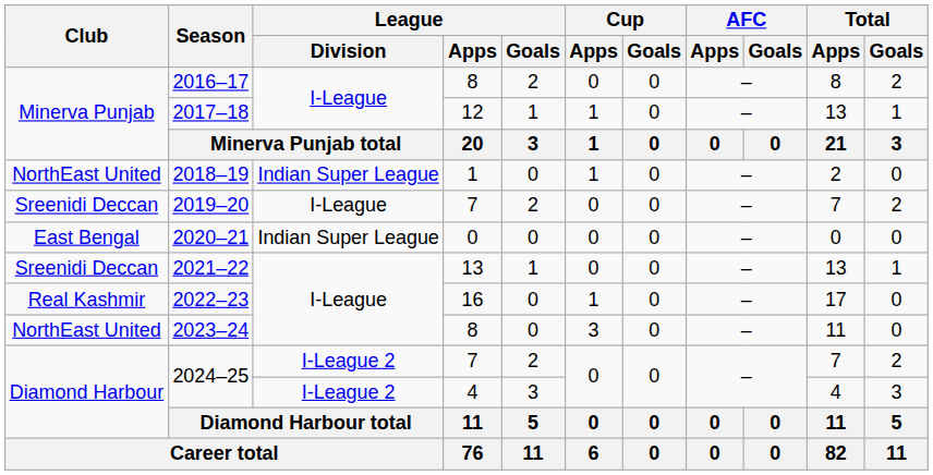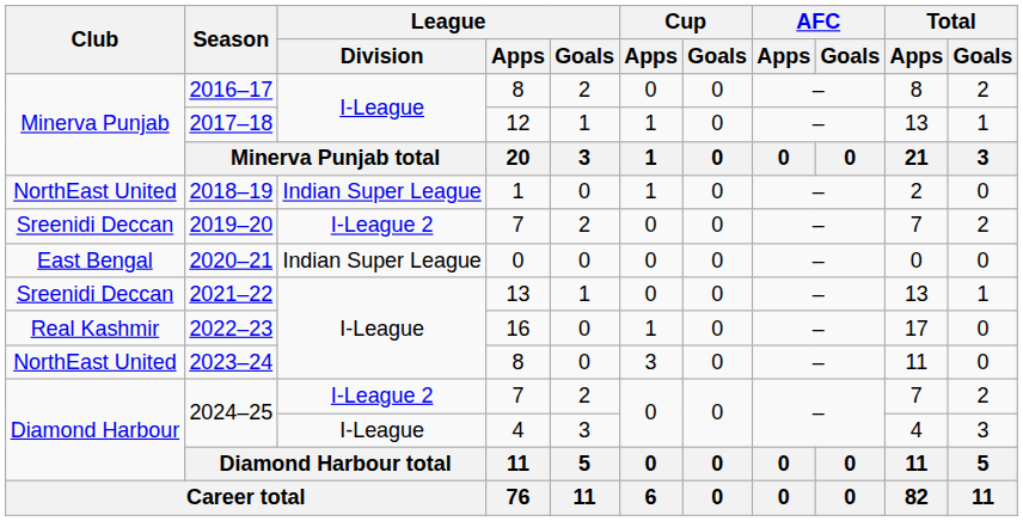2019–20 | League / Division: I-League -> I-League 2
2024–25 / 4 | League / Division: I-League 2 -> I-League
